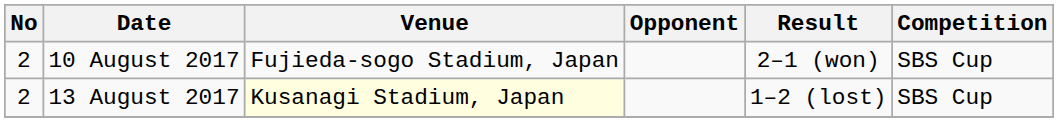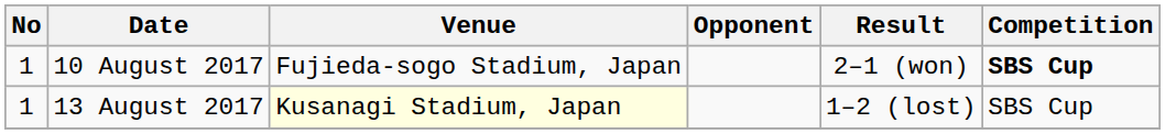10 August 2017 | No: 2 -> 1
10 August 2017 | Competition: normal -> bold
13 August 2017 | No: 2 -> 1
